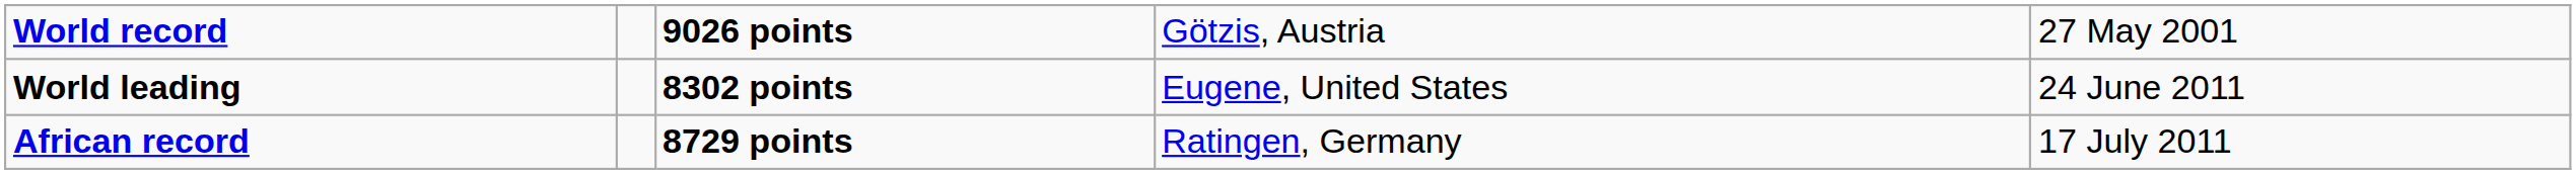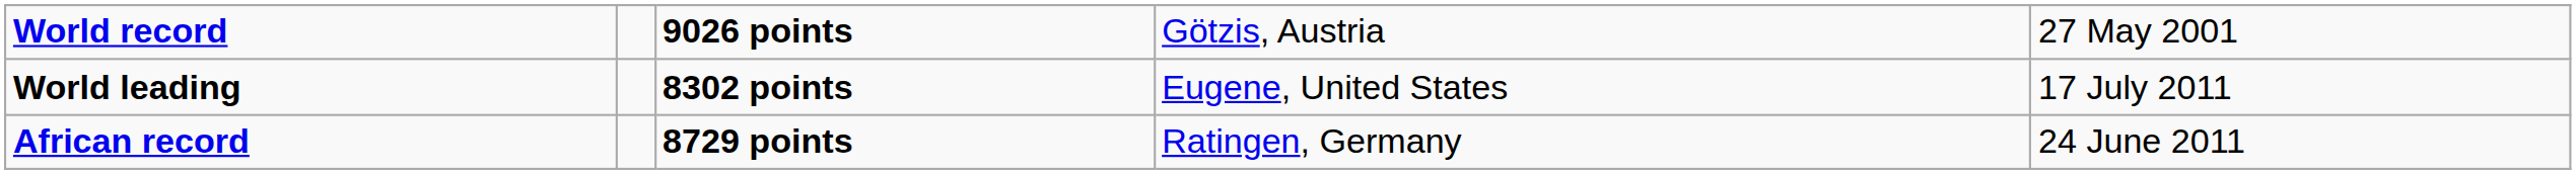World leading | column 5: 24 June 2011 -> 17 July 2011
African record | column 5: 17 July 2011 -> 24 June 2011
